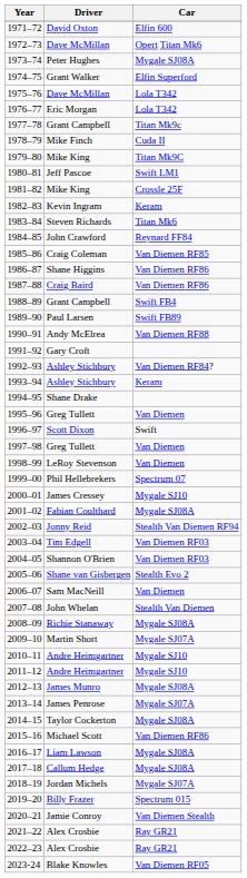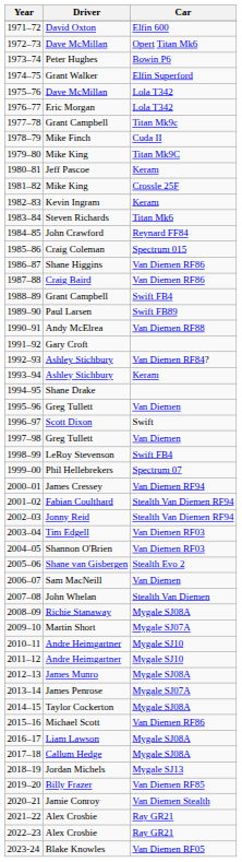1973–74 | Car: Mygale SJ08A -> Bowin P6
1980–81 | Car: Swift LM1 -> Keram
1985–86 | Car: Van Diemen RF85 -> Spectrum 015
1998–99 | Car: Van Diemen -> Swift FB4
2000–01 | Car: Mygale SJ10 -> Van Diemen RF94
2001–02 | Car: Mygale SJ08A -> Stealth Van Diemen RF94
2018–19 | Car: Mygale SJ07A -> Mygale SJ13
2019–20 | Car: Spectrum 015 -> Van Diemen RF85
